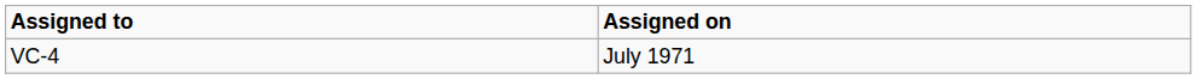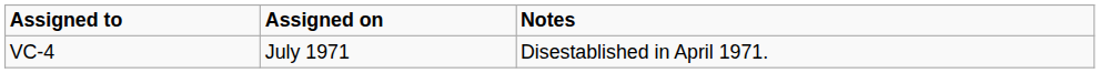+ column: Notes | Disestablished in April 1971.
